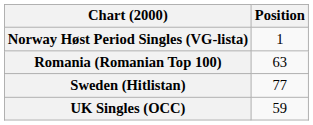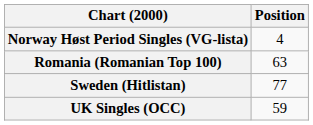Norway Høst Period Singles (VG-lista) | Position: 1 -> 4
